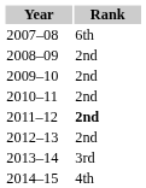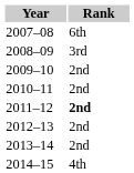2008–09 | Rank: 2nd -> 3rd
2013–14 | Rank: 3rd -> 2nd
